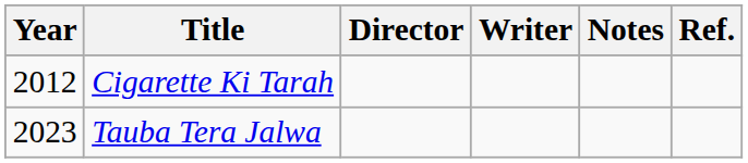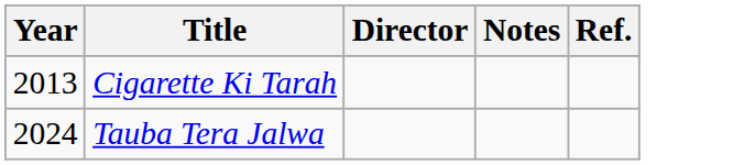- column: Writer
Cigarette Ki Tarah | Year: 2012 -> 2013
Tauba Tera Jalwa | Year: 2023 -> 2024
